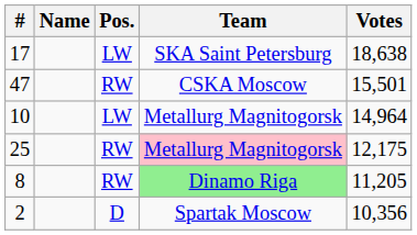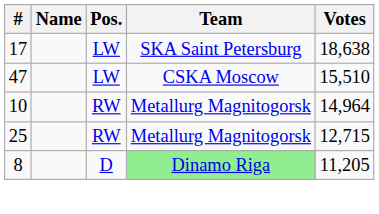47 | Pos.: RW -> LW
47 | Votes: 15,501 -> 15,510
10 | Pos.: LW -> RW
25 | Team: pink background -> no background
25 | Votes: 12,175 -> 12,715
8 | Pos.: RW -> D
- row: 2 | D | Spartak Moscow | 10,356
